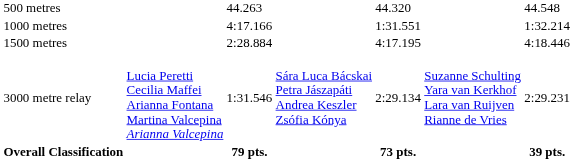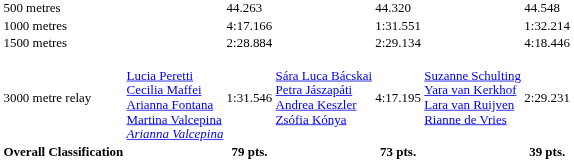1500 metres | column 5: 4:17.195 -> 2:29.134
3000 metre relay | column 5: 2:29.134 -> 4:17.195
